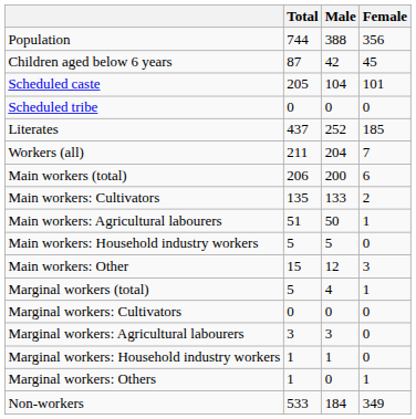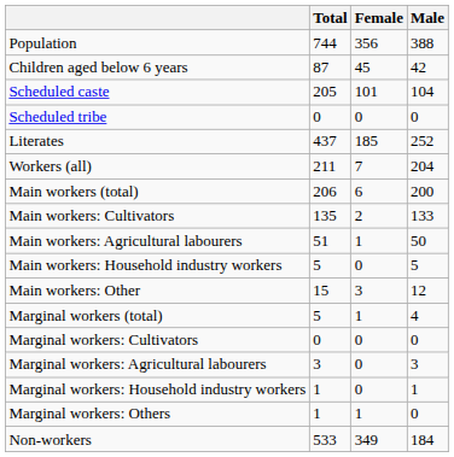columns swapped: Male <-> Female
